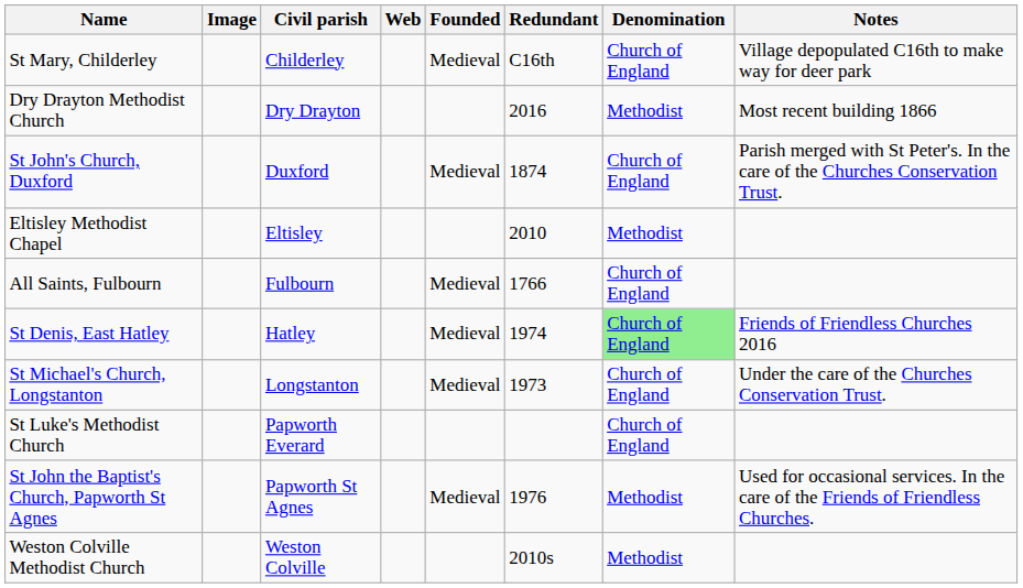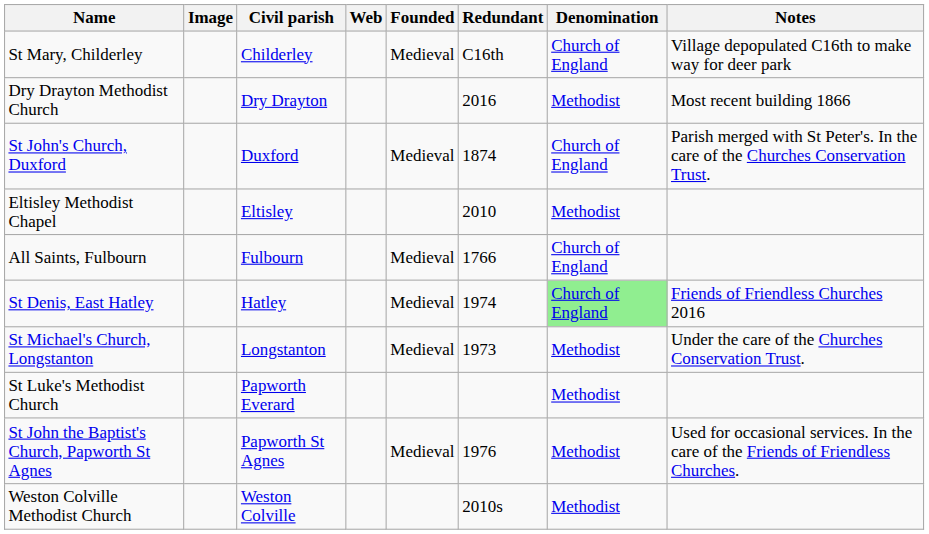St Michael's Church, Longstanton | Denomination: Church of England -> Methodist
St Luke's Methodist Church | Denomination: Church of England -> Methodist
